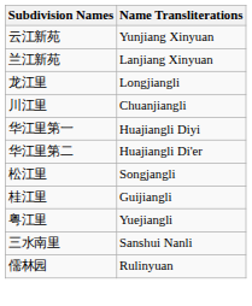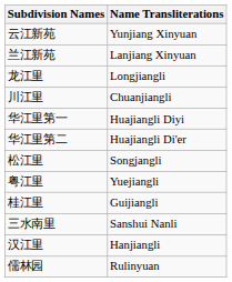rows swapped: 粤江里 <-> 桂江里
+ row: 汉江里 | Hanjiangli
